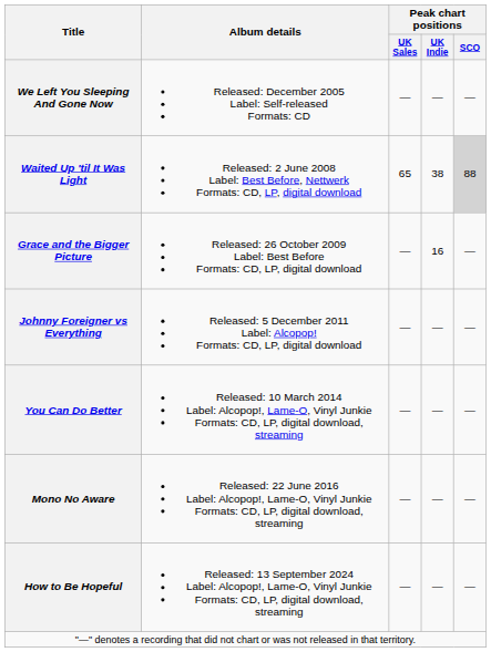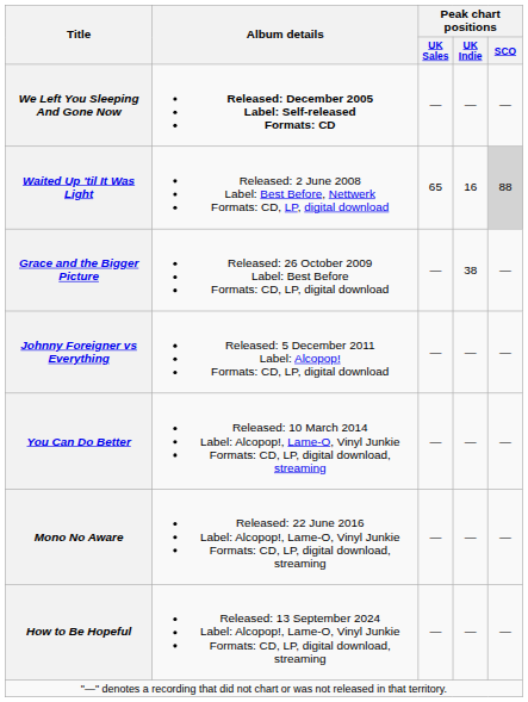We Left You Sleeping And Gone Now | Album details: normal -> bold
Waited Up 'til It Was Light | Peak chart positions / UK Indie: 38 -> 16
Grace and the Bigger Picture | Peak chart positions / UK Indie: 16 -> 38
